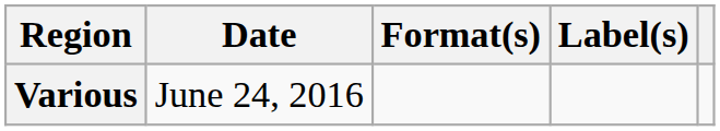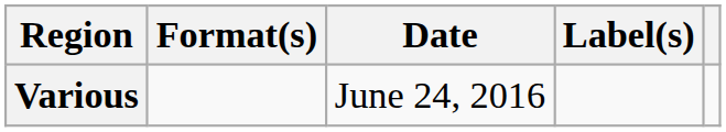columns swapped: Date <-> Format(s)
